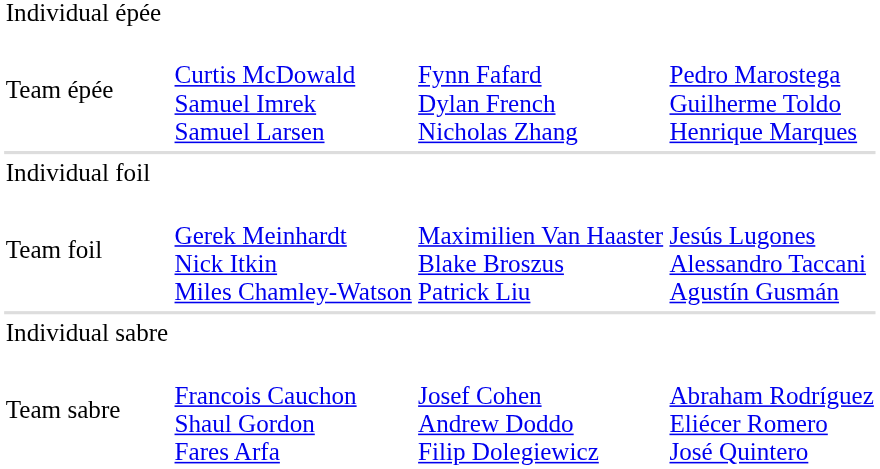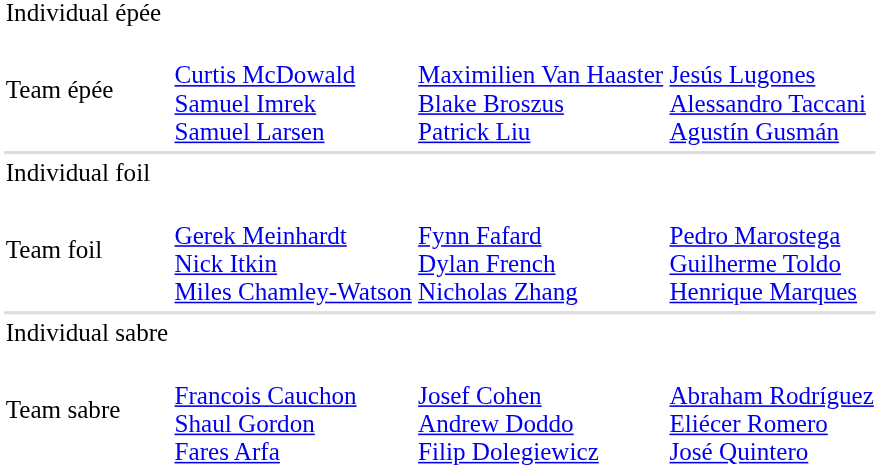Team épée | column 3: Fynn Fafard Dylan French Nicholas Zhang -> Maximilien Van Haaster Blake Broszus Patrick Liu
Team épée | column 4: Pedro Marostega Guilherme Toldo Henrique Marques -> Jesús Lugones Alessandro Taccani Agustín Gusmán
Team foil | column 3: Maximilien Van Haaster Blake Broszus Patrick Liu -> Fynn Fafard Dylan French Nicholas Zhang
Team foil | column 4: Jesús Lugones Alessandro Taccani Agustín Gusmán -> Pedro Marostega Guilherme Toldo Henrique Marques
